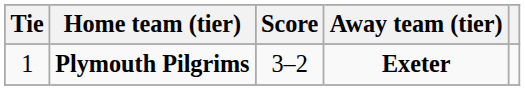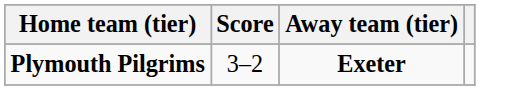- column: Tie | 1
